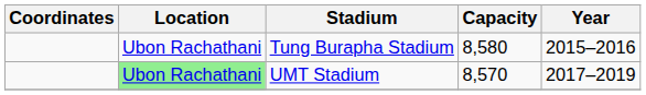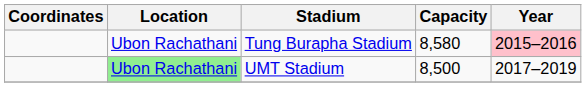Tung Burapha Stadium | Year: no background -> pink background
UMT Stadium | Capacity: 8,570 -> 8,500
